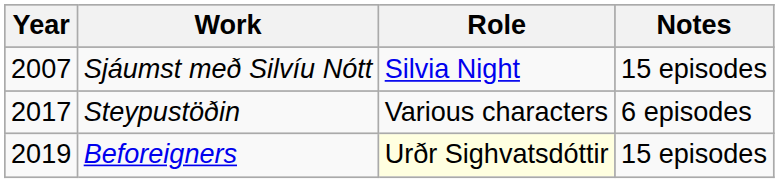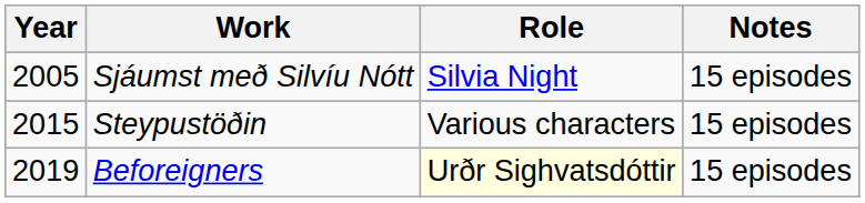Sjáumst með Silvíu Nótt | Year: 2007 -> 2005
Steypustöðin | Year: 2017 -> 2015
Steypustöðin | Notes: 6 episodes -> 15 episodes
